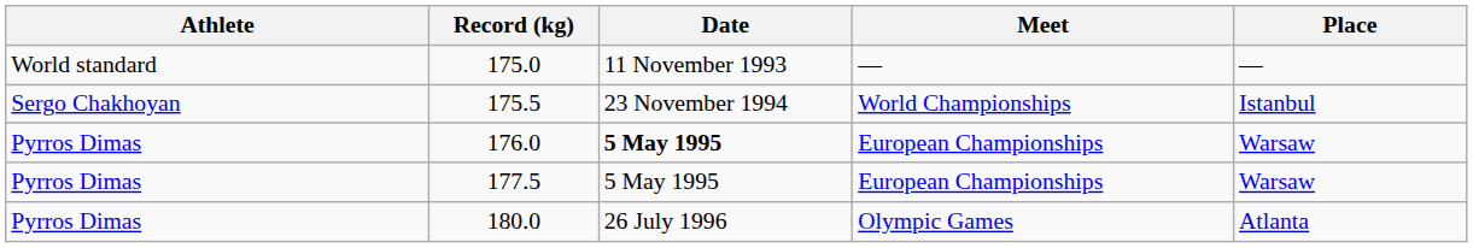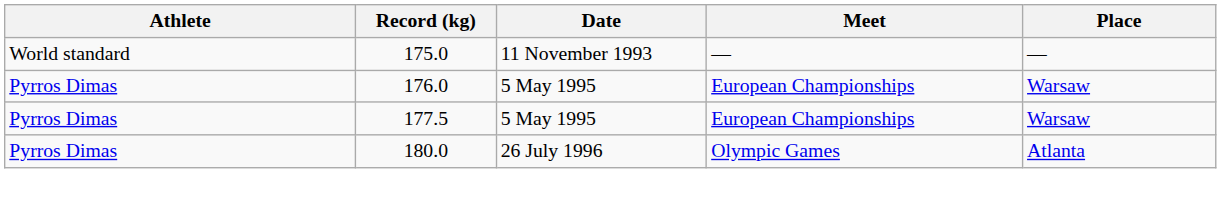- row: Sergo Chakhoyan | 175.5 | 23 November 1994 | World Championships | Istanbul
176.0 | Date: bold -> normal
